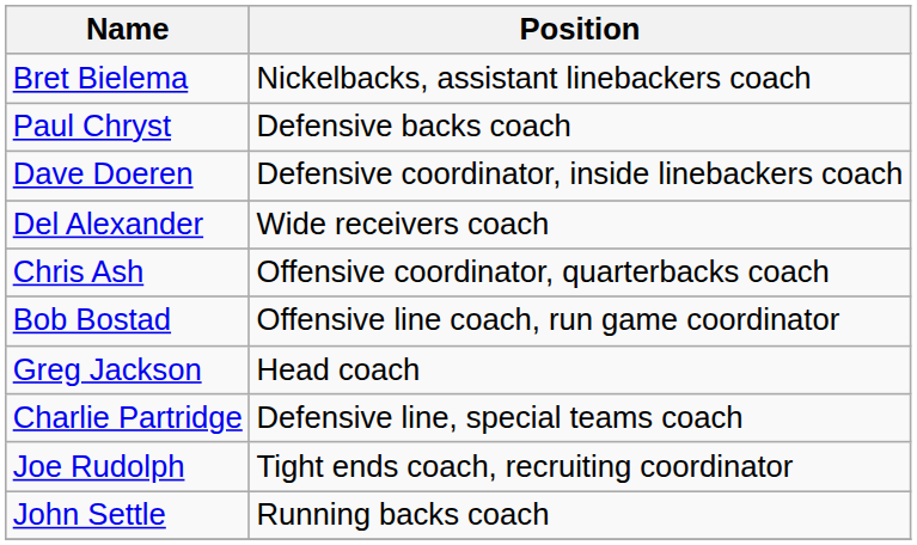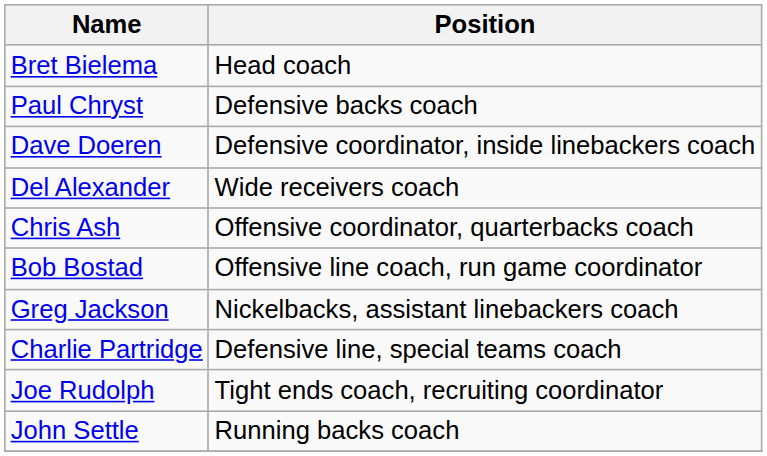Bret Bielema | Position: Nickelbacks, assistant linebackers coach -> Head coach
Greg Jackson | Position: Head coach -> Nickelbacks, assistant linebackers coach
